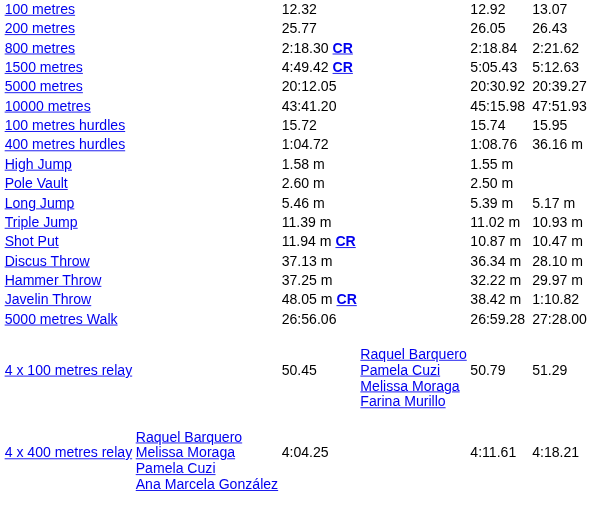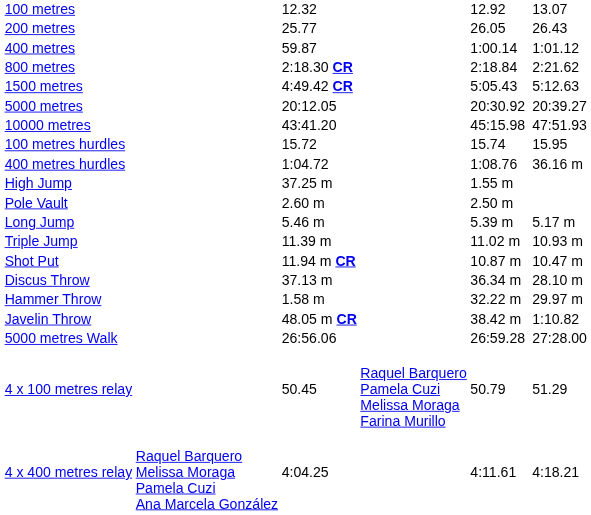+ row: 400 metres | 59.87 | 1:00.14 | 1:01.12
High Jump | column 3: 1.58 m -> 37.25 m
Hammer Throw | column 3: 37.25 m -> 1.58 m
